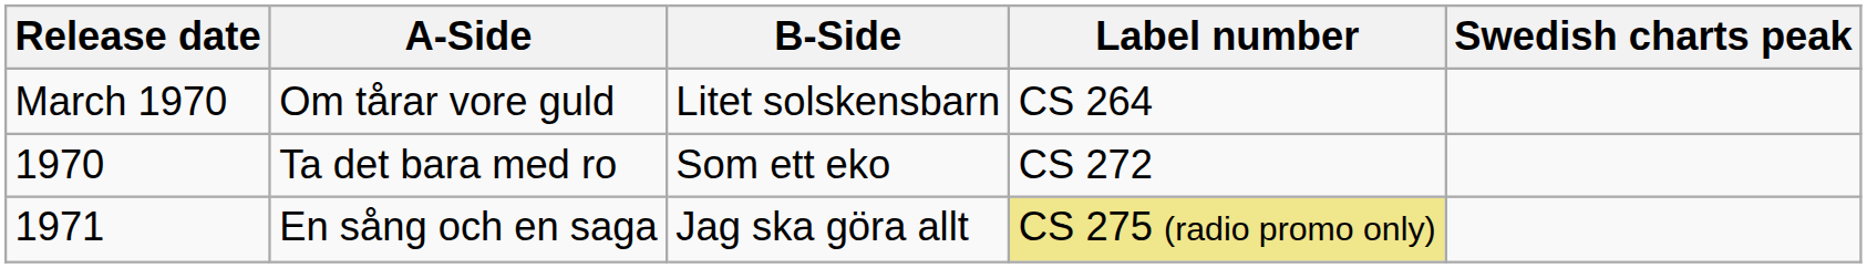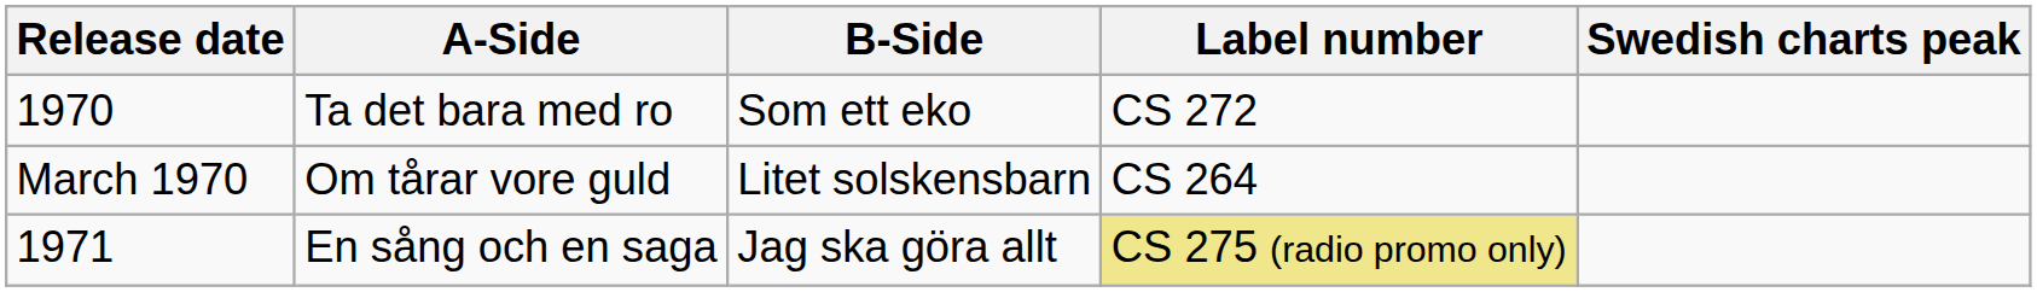rows swapped: Om tårar vore guld <-> Ta det bara med ro
